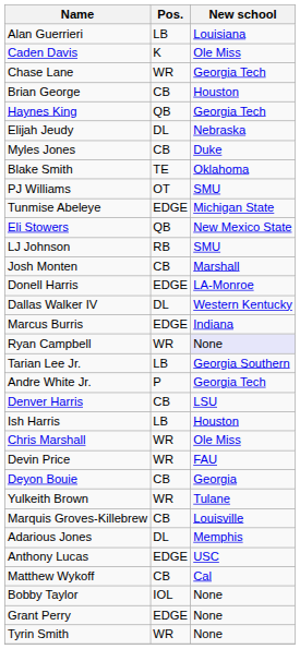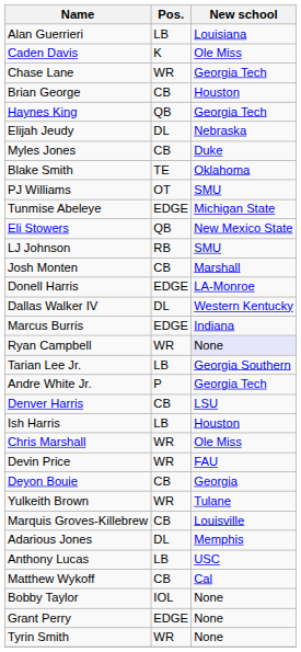Anthony Lucas | Pos.: EDGE -> LB
